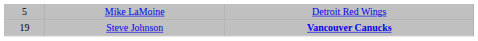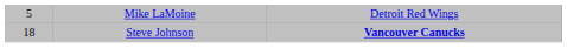Steve Johnson | column 1: 19 -> 18
